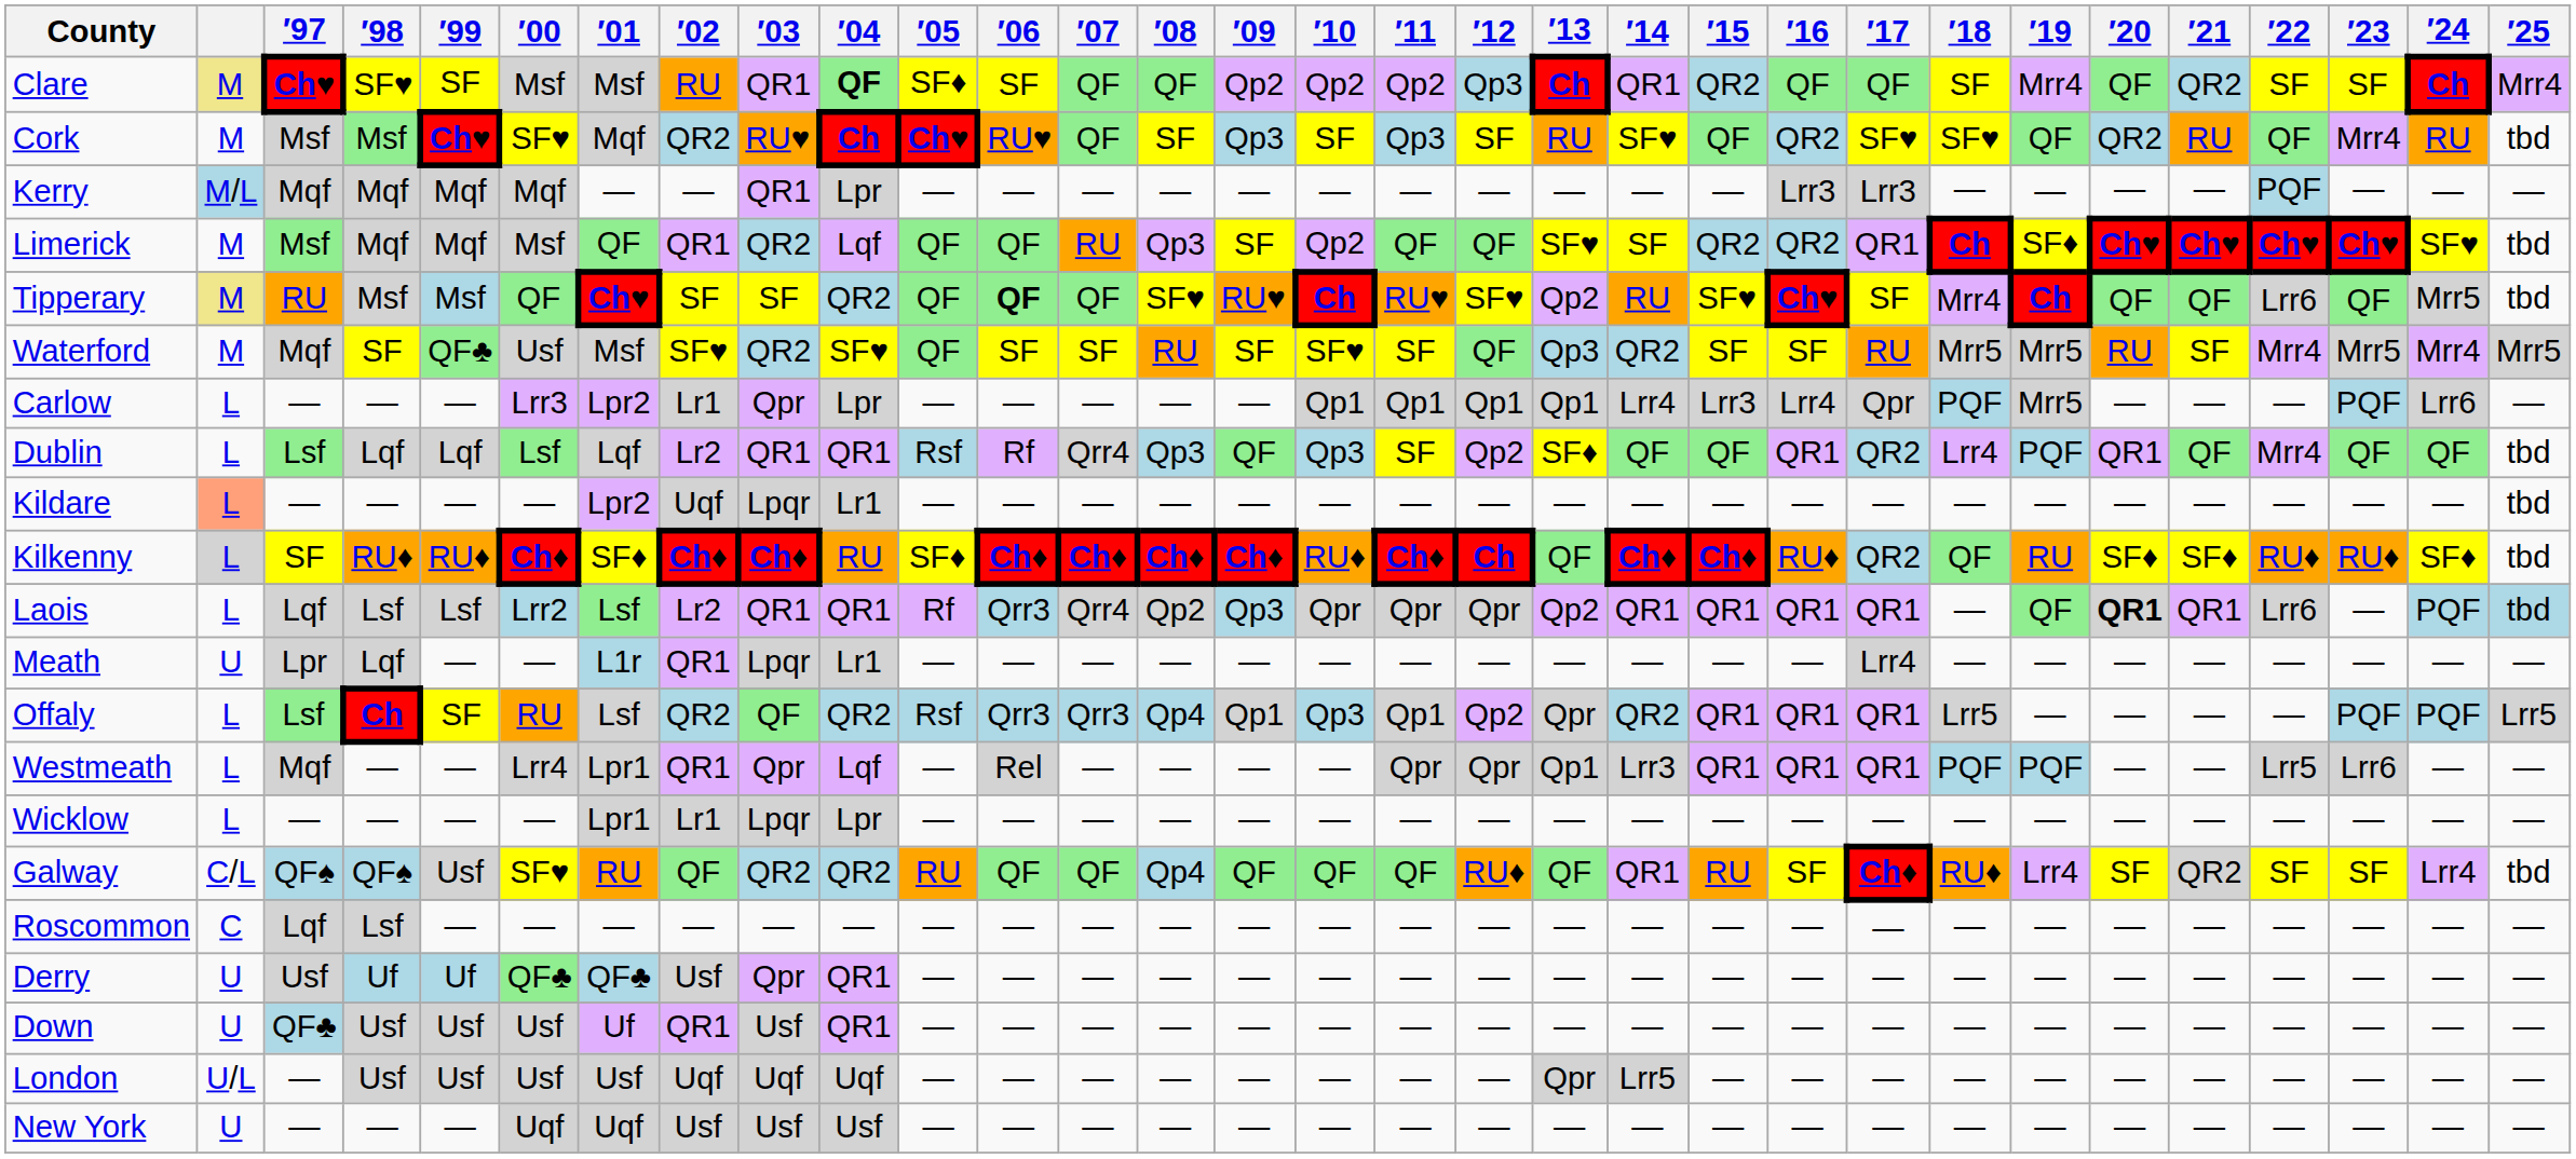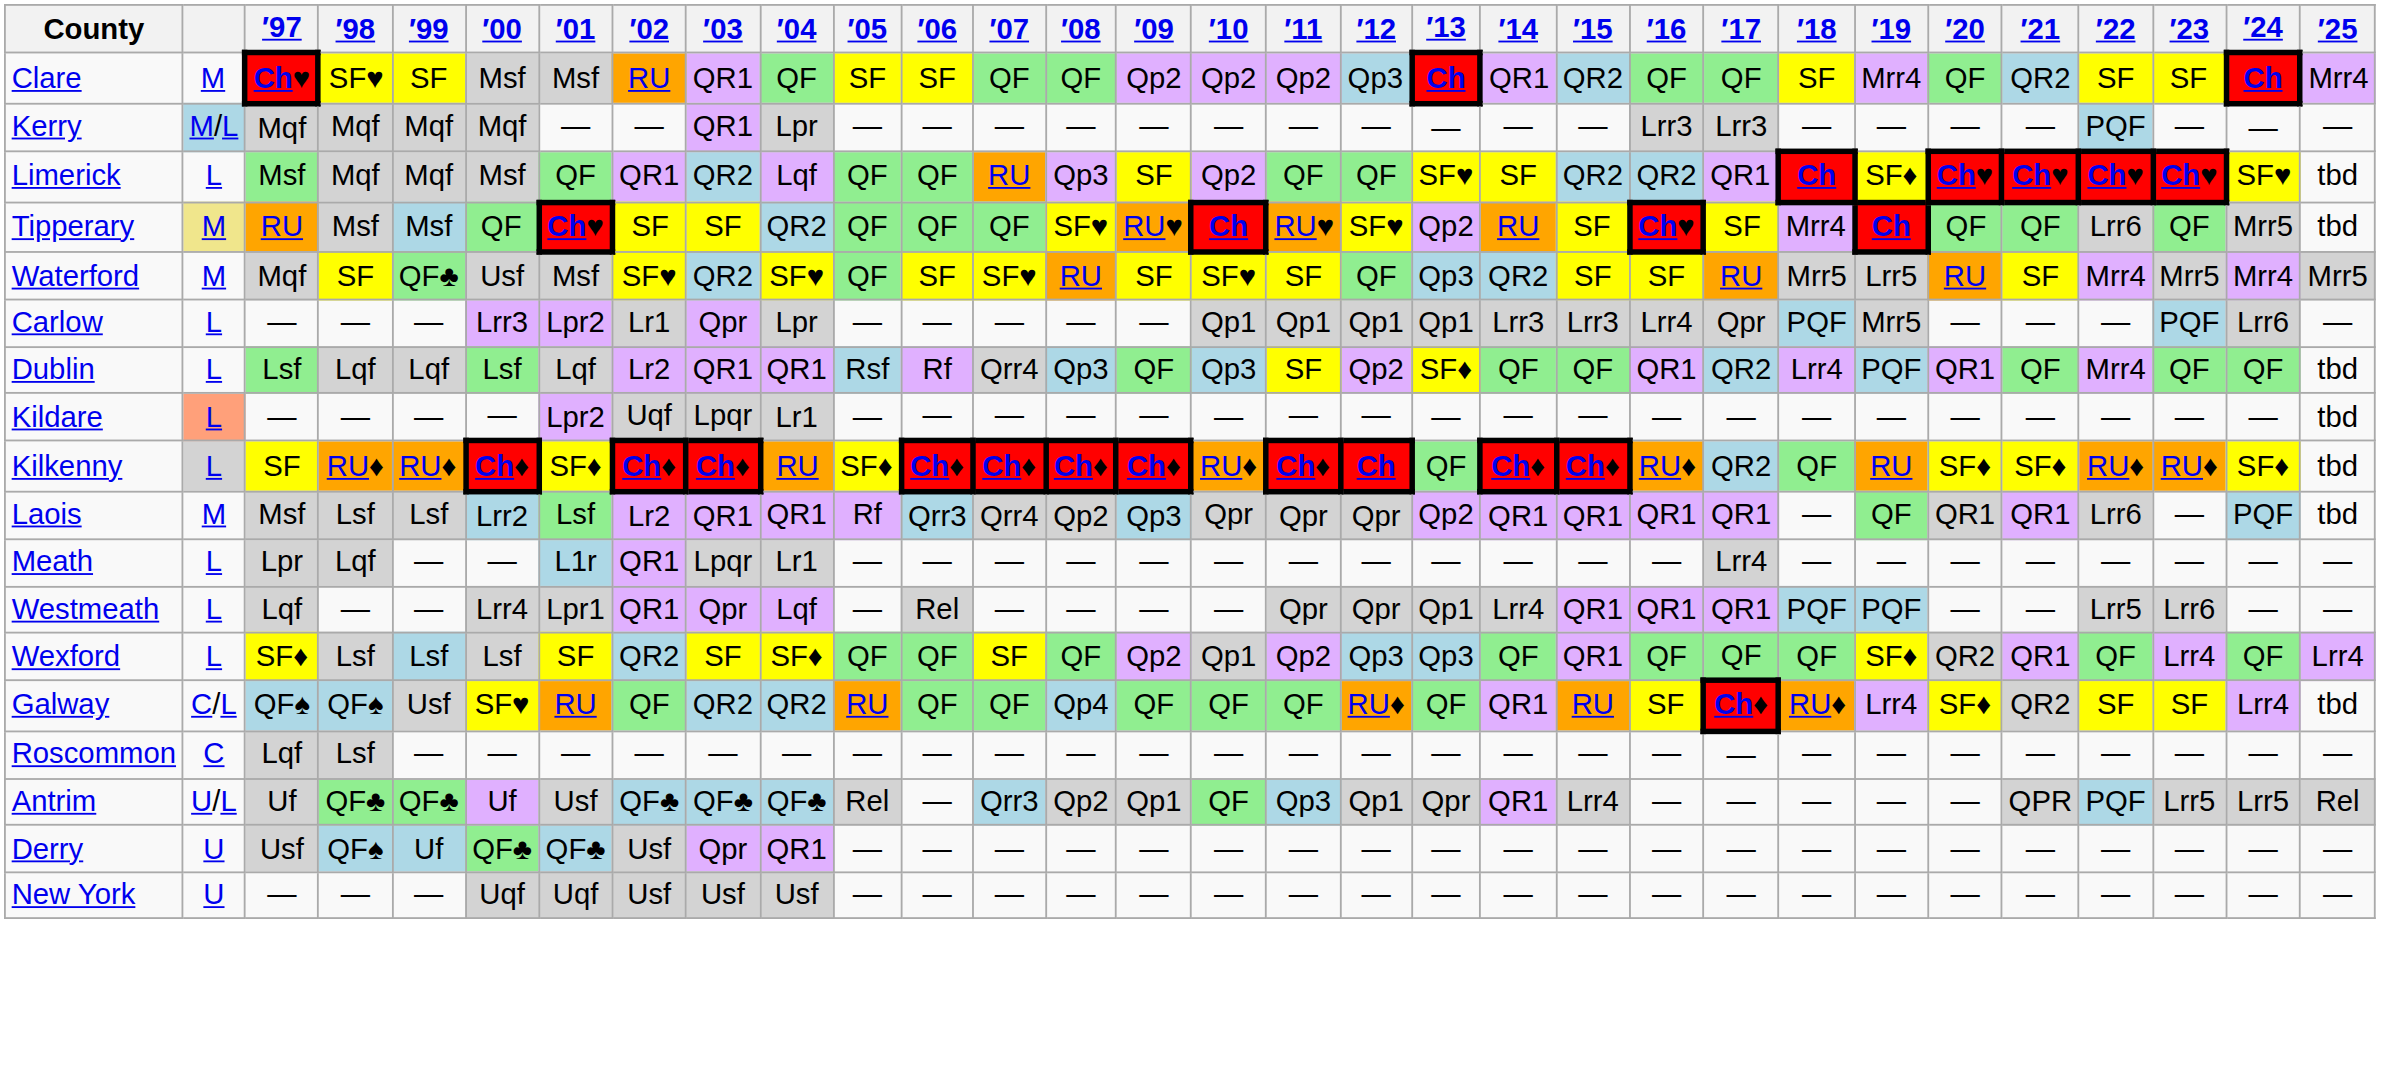Clare | column 2: khaki background -> no background
Clare | ′04: bold -> normal
Clare | ′05: SF♦ -> SF
- row: Cork | M | Msf | Msf | Ch♥ | SF♥ | Mqf | QR2 | RU♥ | Ch | Ch♥ | RU♥ | QF | SF | Qp3 | SF | Qp3 | SF | RU | SF♥ | QF | QR2 | SF♥ | SF♥ | QF | QR2 | RU | QF | Mrr4 | RU | tbd
Limerick | column 2: M -> L
Tipperary | ′06: bold -> normal
Tipperary | ′15: SF♥ -> SF
Waterford | ′07: SF -> SF♥
Waterford | ′19: Mrr5 -> Lrr5
Carlow | ′14: Lrr4 -> Lrr3
Laois | column 2: L -> M
Laois | ′97: Lqf -> Msf
Laois | ′20: bold -> normal
Laois | ′25: lightblue background -> no background
Meath | column 2: U -> L
- row: Offaly | L | Lsf | Ch | SF | RU | Lsf | QR2 | QF | QR2 | Rsf | Qrr3 | Qrr3 | Qp4 | Qp1 | Qp3 | Qp1 | Qp2 | Qpr | QR2 | QR1 | QR1 | QR1 | Lrr5 | — | — | — | — | PQF | PQF | Lrr5
Westmeath | ′97: Mqf -> Lqf
Westmeath | ′14: Lrr3 -> Lrr4
+ row: Wexford | L | SF♦ | Lsf | Lsf | Lsf | SF | QR2 | SF | SF♦ | QF | QF | SF | QF | Qp2 | Qp1 | Qp2 | Qp3 | Qp3 | QF | QR1 | QF | QF | QF | SF♦ | QR2 | QR1 | QF | Lrr4 | QF | Lrr4
- row: Wicklow | L | — | — | — | — | Lpr1 | Lr1 | Lpqr | Lpr | — | — | — | — | — | — | — | — | — | — | — | — | — | — | — | — | — | — | — | — | —
Galway | ′20: SF -> SF♦
+ row: Antrim | U/L | Uf | QF♣ | QF♣ | Uf | Usf | QF♣ | QF♣ | QF♣ | Rel | — | Qrr3 | Qp2 | Qp1 | QF | Qp3 | Qp1 | Qpr | QR1 | Lrr4 | — | — | — | — | — | QPR | PQF | Lrr5 | Lrr5 | Rel
Derry | ′98: Uf -> QF♠
- row: Down | U | QF♣ | Usf | Usf | Usf | Uf | QR1 | Usf | QR1 | — | — | — | — | — | — | — | — | — | — | — | — | — | — | — | — | — | — | — | — | —
- row: London | U/L | — | Usf | Usf | Usf | Usf | Uqf | Uqf | Uqf | — | — | — | — | — | — | — | — | Qpr | Lrr5 | — | — | — | — | — | — | — | — | — | — | —
